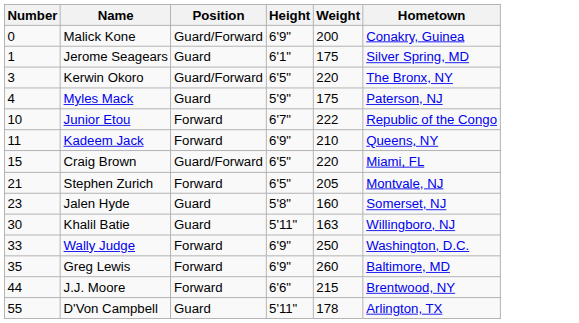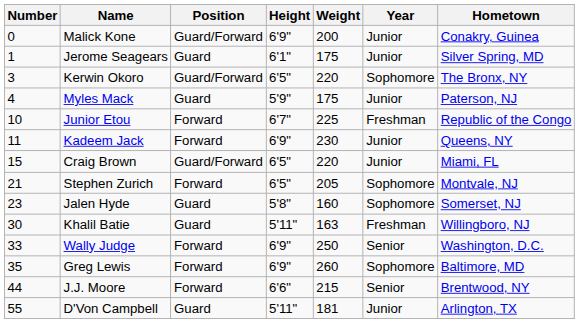+ column: Year | Junior | Junior | Sophomore | Junior | Freshman | Junior | Junior | Sophomore | Sophomore | Freshman | Senior | Sophomore | Senior | Junior
Junior Etou | Weight: 222 -> 225
Kadeem Jack | Weight: 210 -> 230
D'Von Campbell | Weight: 178 -> 181
